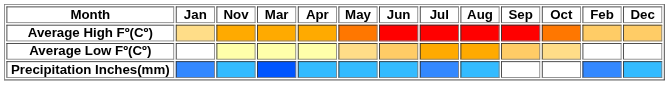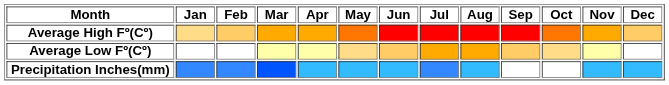columns swapped: Feb <-> Nov
